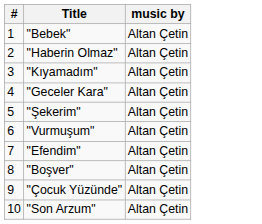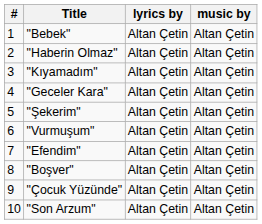+ column: lyrics by | Altan Çetin | Altan Çetin | Altan Çetin | Altan Çetin | Altan Çetin | Altan Çetin | Altan Çetin | Altan Çetin | Altan Çetin | Altan Çetin
